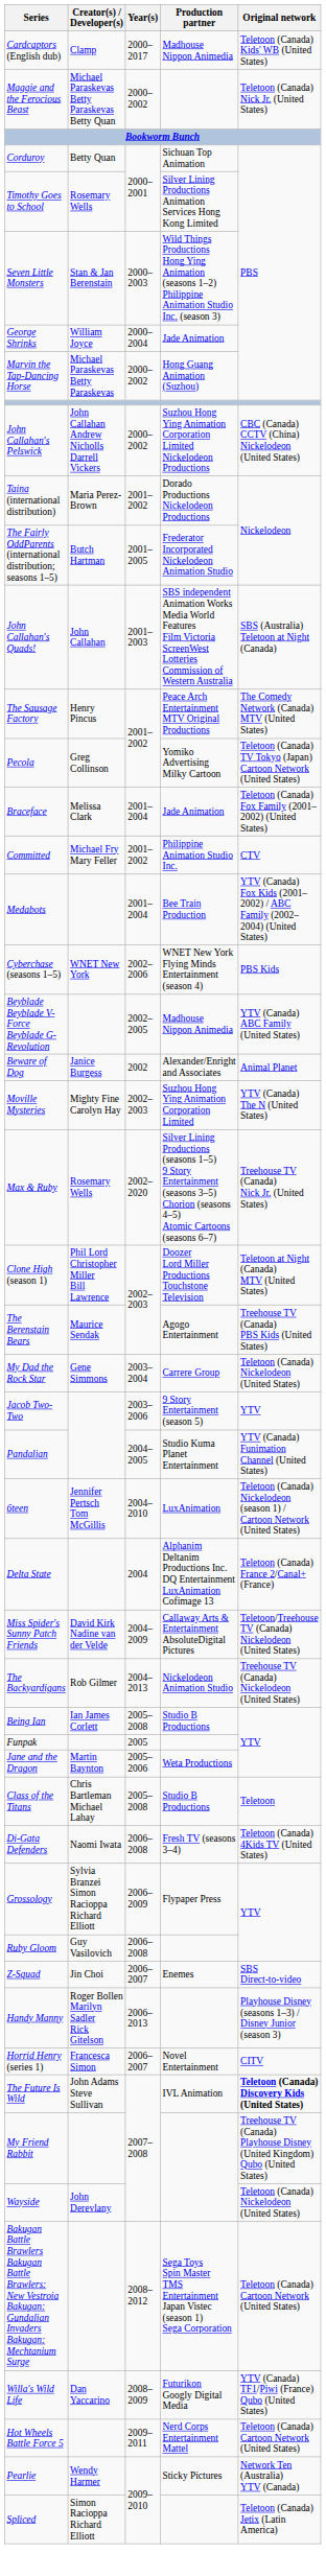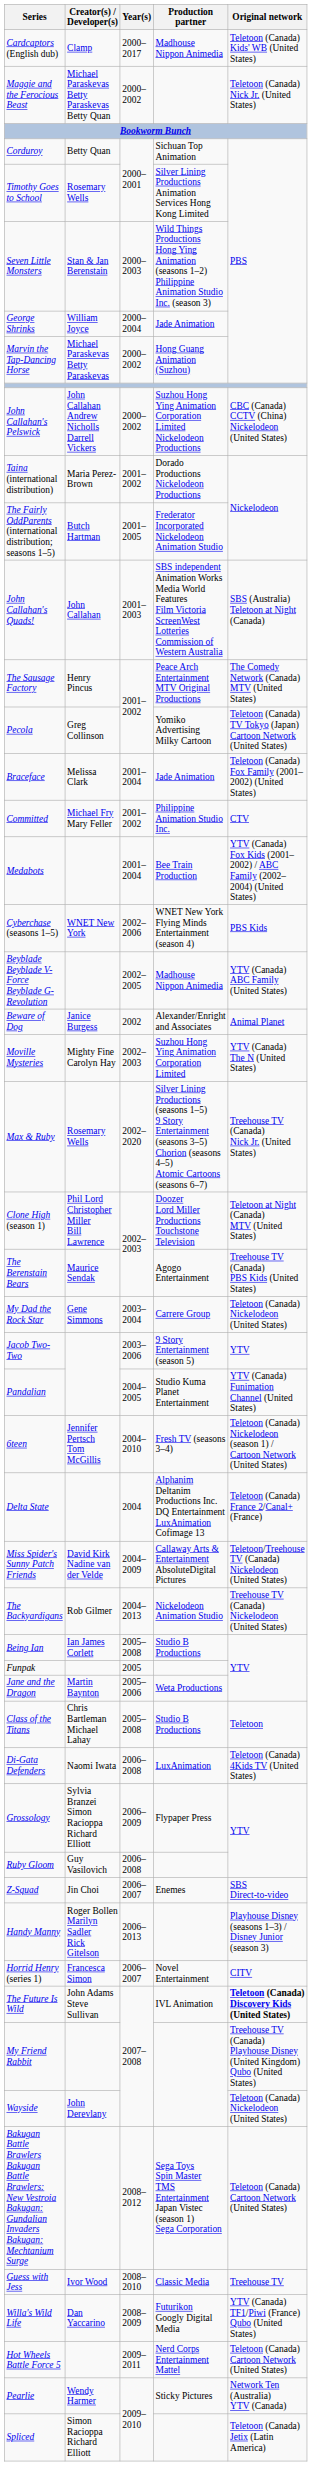6teen | Production partner: LuxAnimation -> Fresh TV (seasons 3–4)
Di-Gata Defenders | Production partner: Fresh TV (seasons 3–4) -> LuxAnimation
+ row: Guess with Jess | Ivor Wood | 2008–2010 | Classic Media | Treehouse TV
